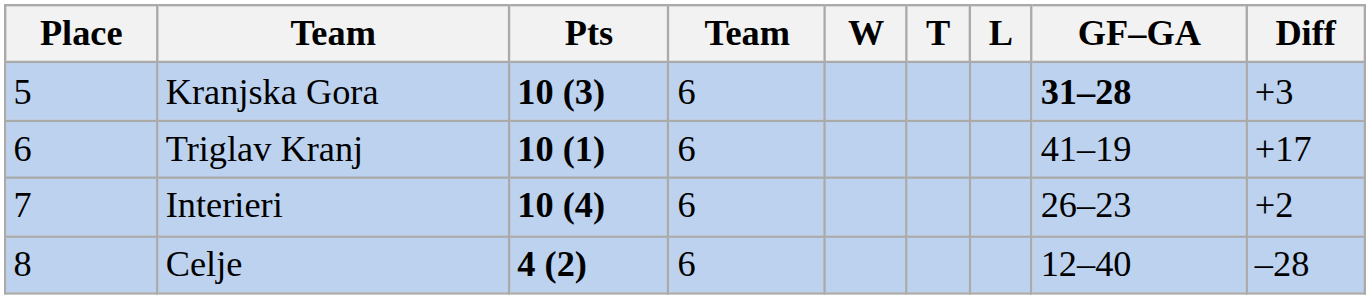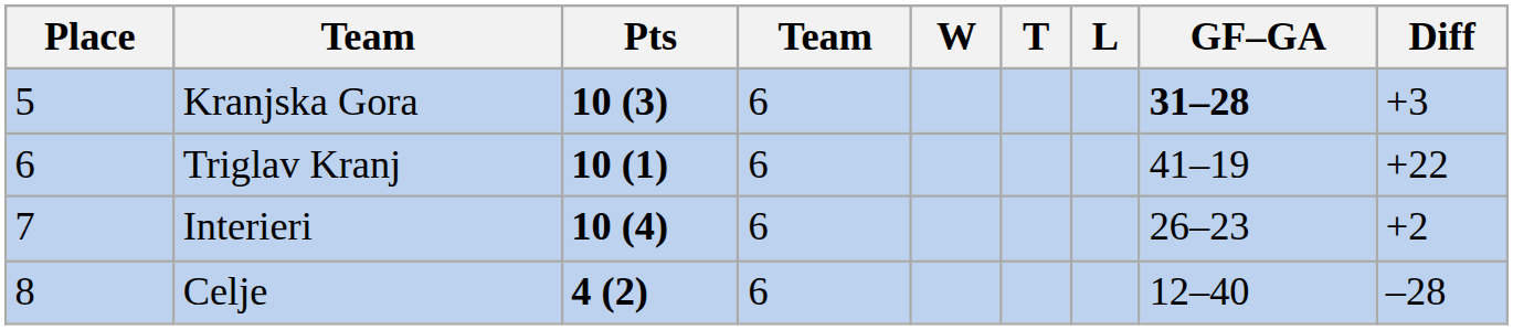Triglav Kranj | Diff: +17 -> +22
